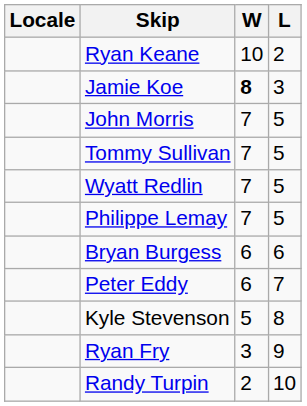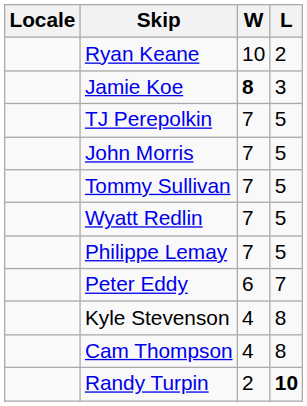+ row: TJ Perepolkin | 7 | 5
- row: Bryan Burgess | 6 | 6
Kyle Stevenson | W: 5 -> 4
+ row: Cam Thompson | 4 | 8
- row: Ryan Fry | 3 | 9
Randy Turpin | L: normal -> bold
